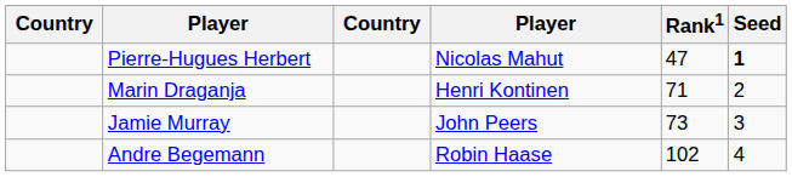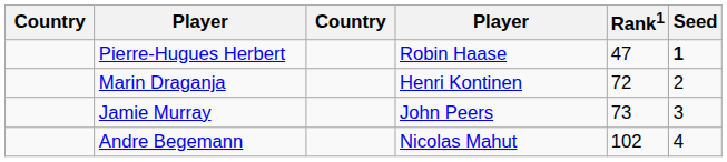Pierre-Hugues Herbert | column 4: Nicolas Mahut -> Robin Haase
Marin Draganja | Rank1: 71 -> 72
Andre Begemann | column 4: Robin Haase -> Nicolas Mahut
